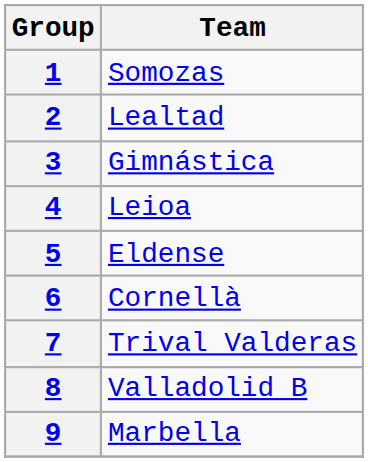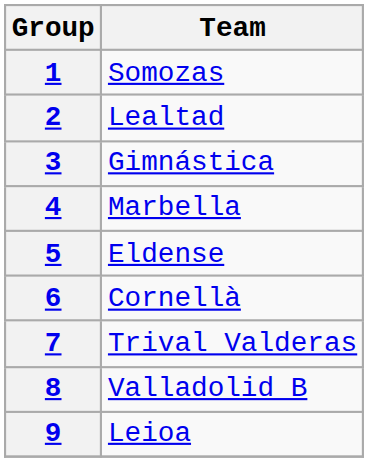4 | Team: Leioa -> Marbella
9 | Team: Marbella -> Leioa
